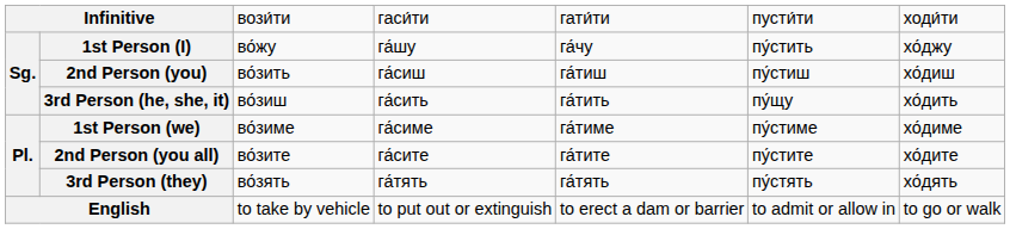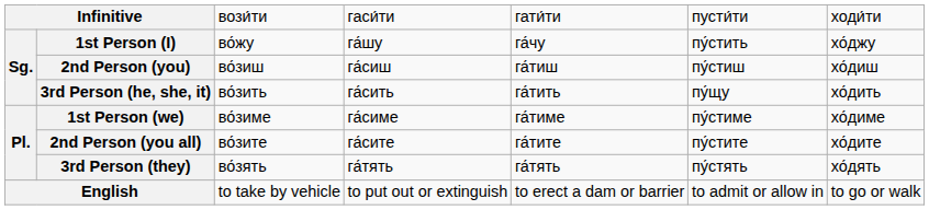2nd Person (you) | column 3: во́зить -> во́зиш
3rd Person (he, she, it) | column 3: во́зиш -> во́зить
